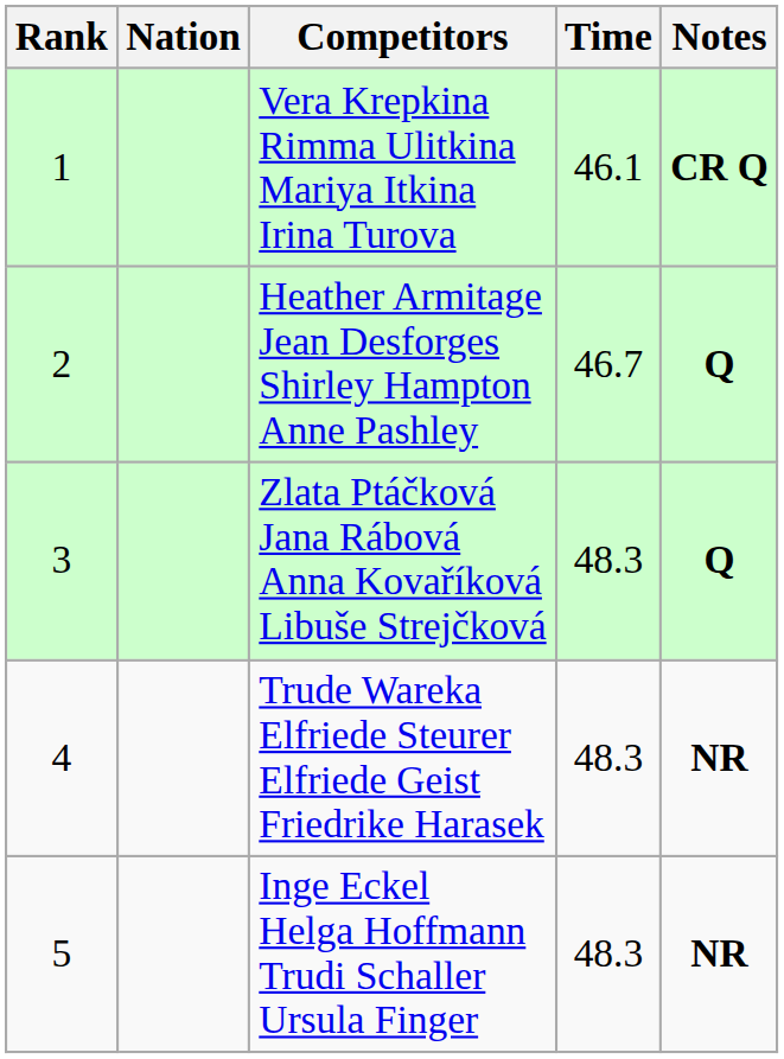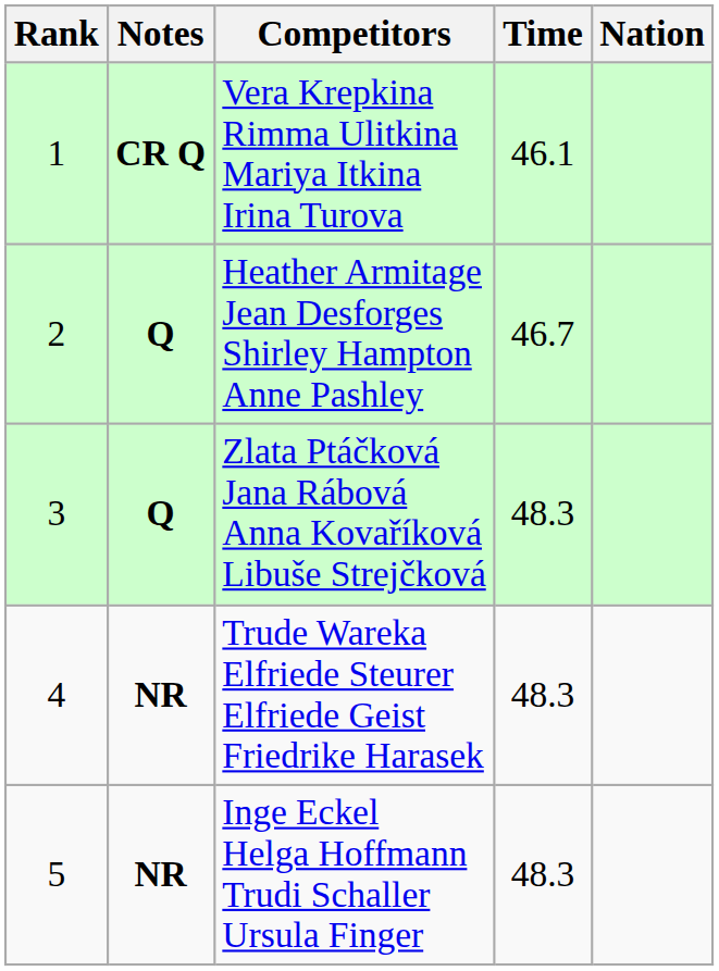columns swapped: Nation <-> Notes
